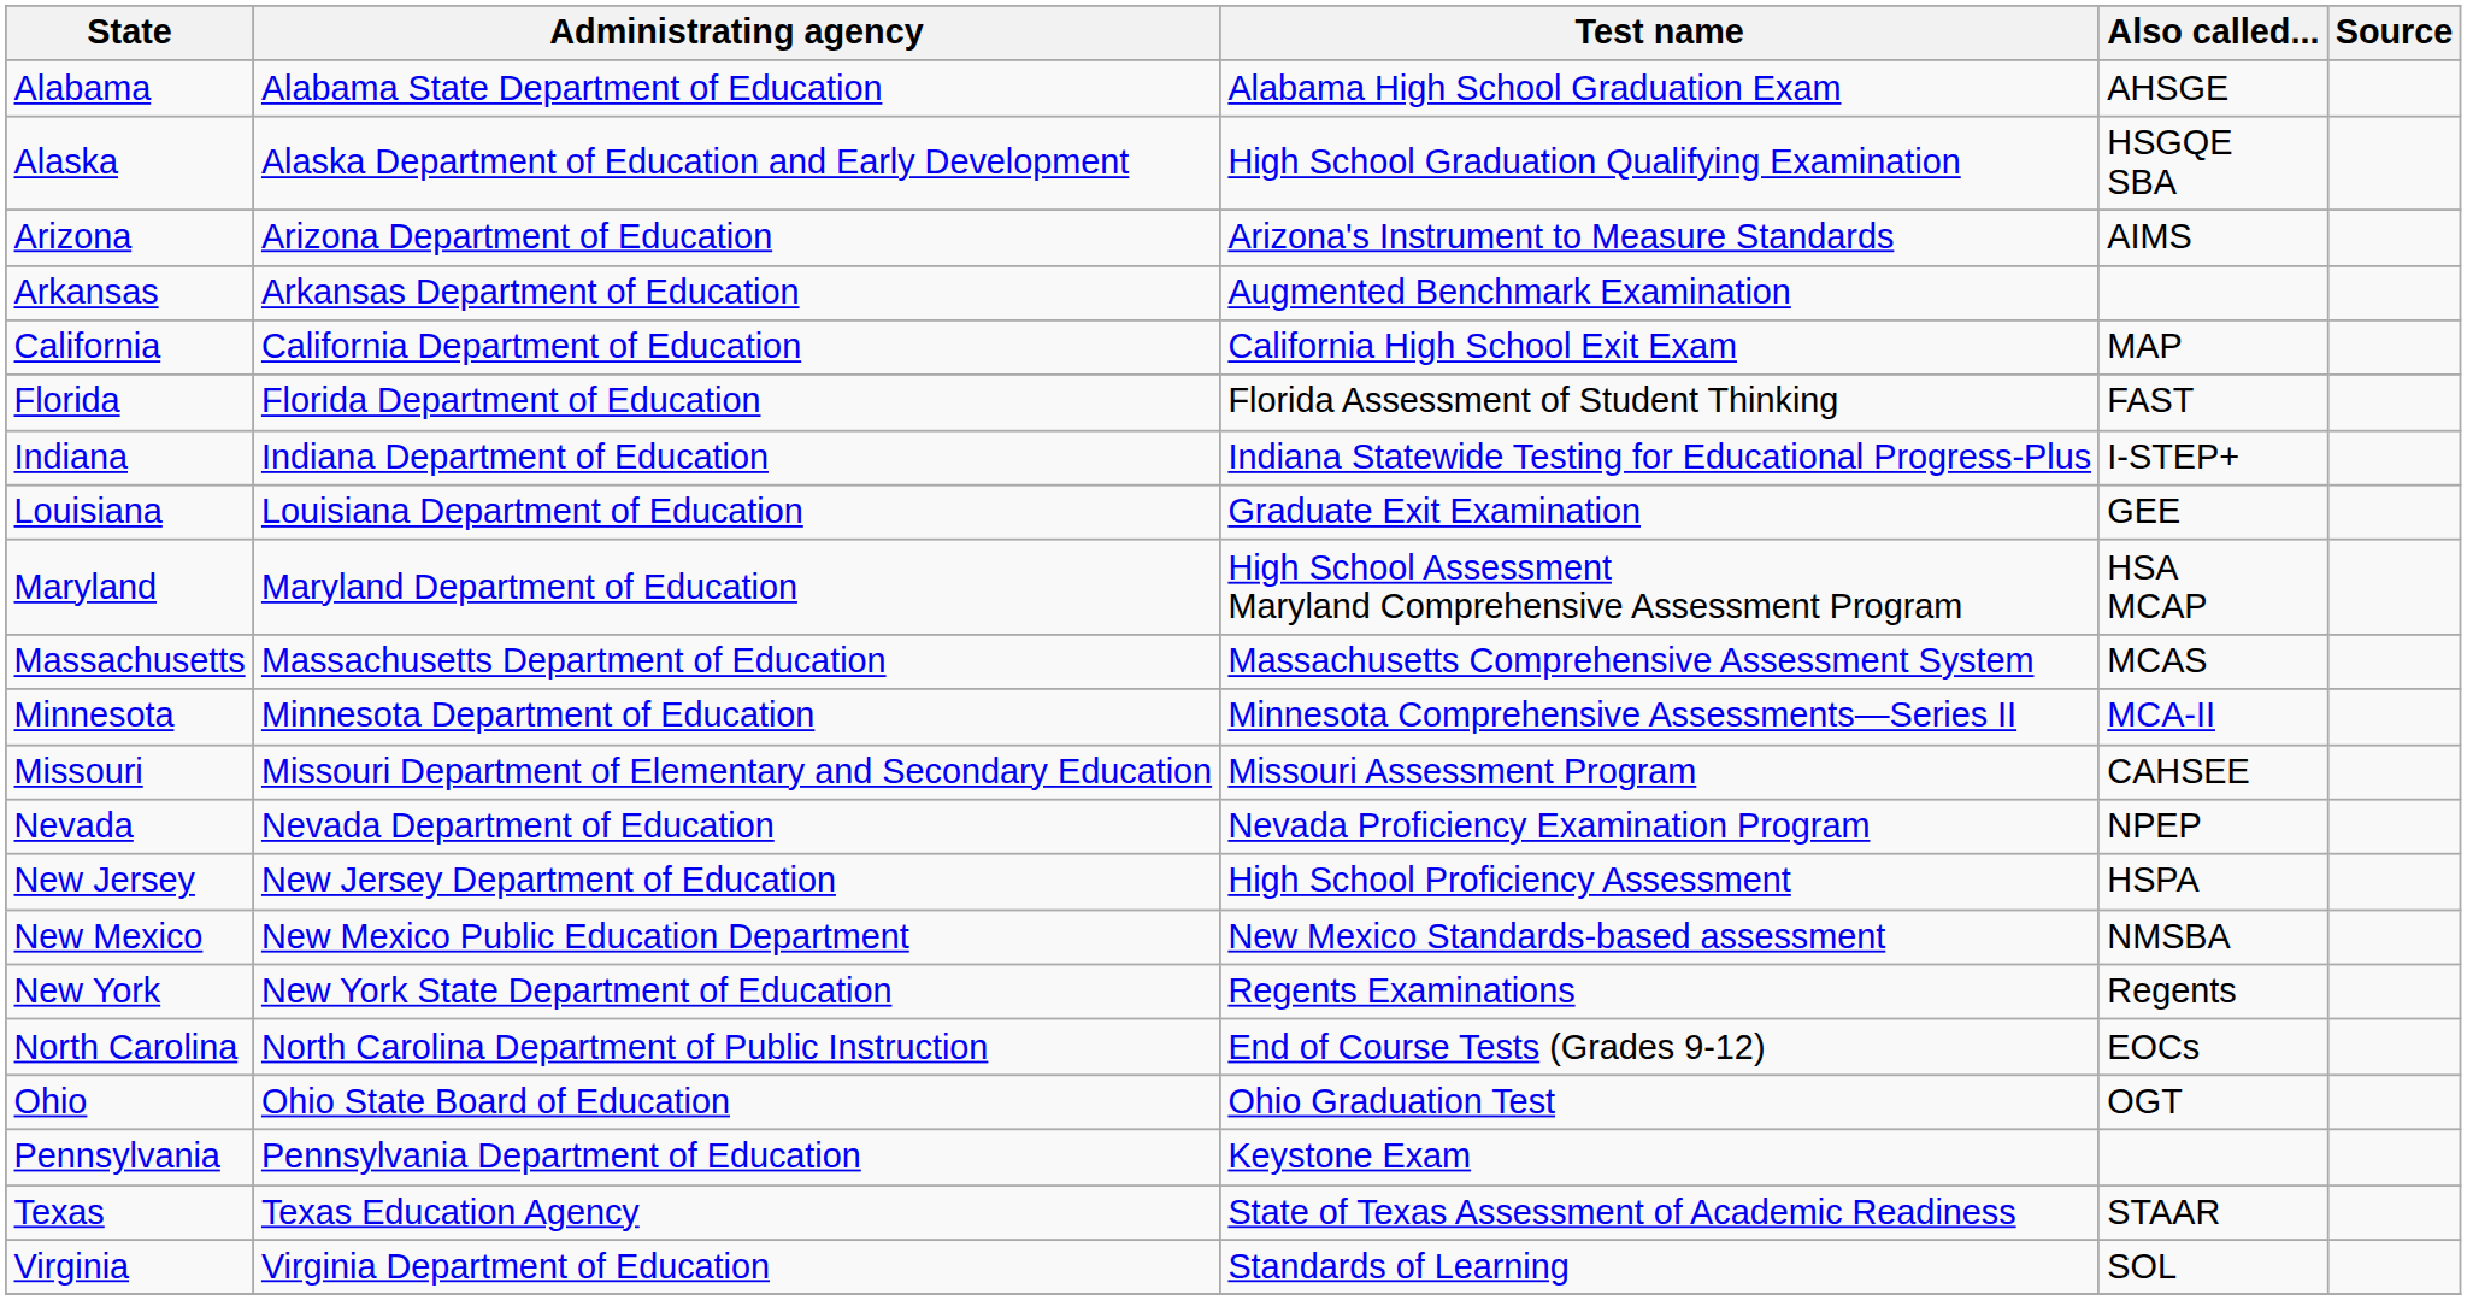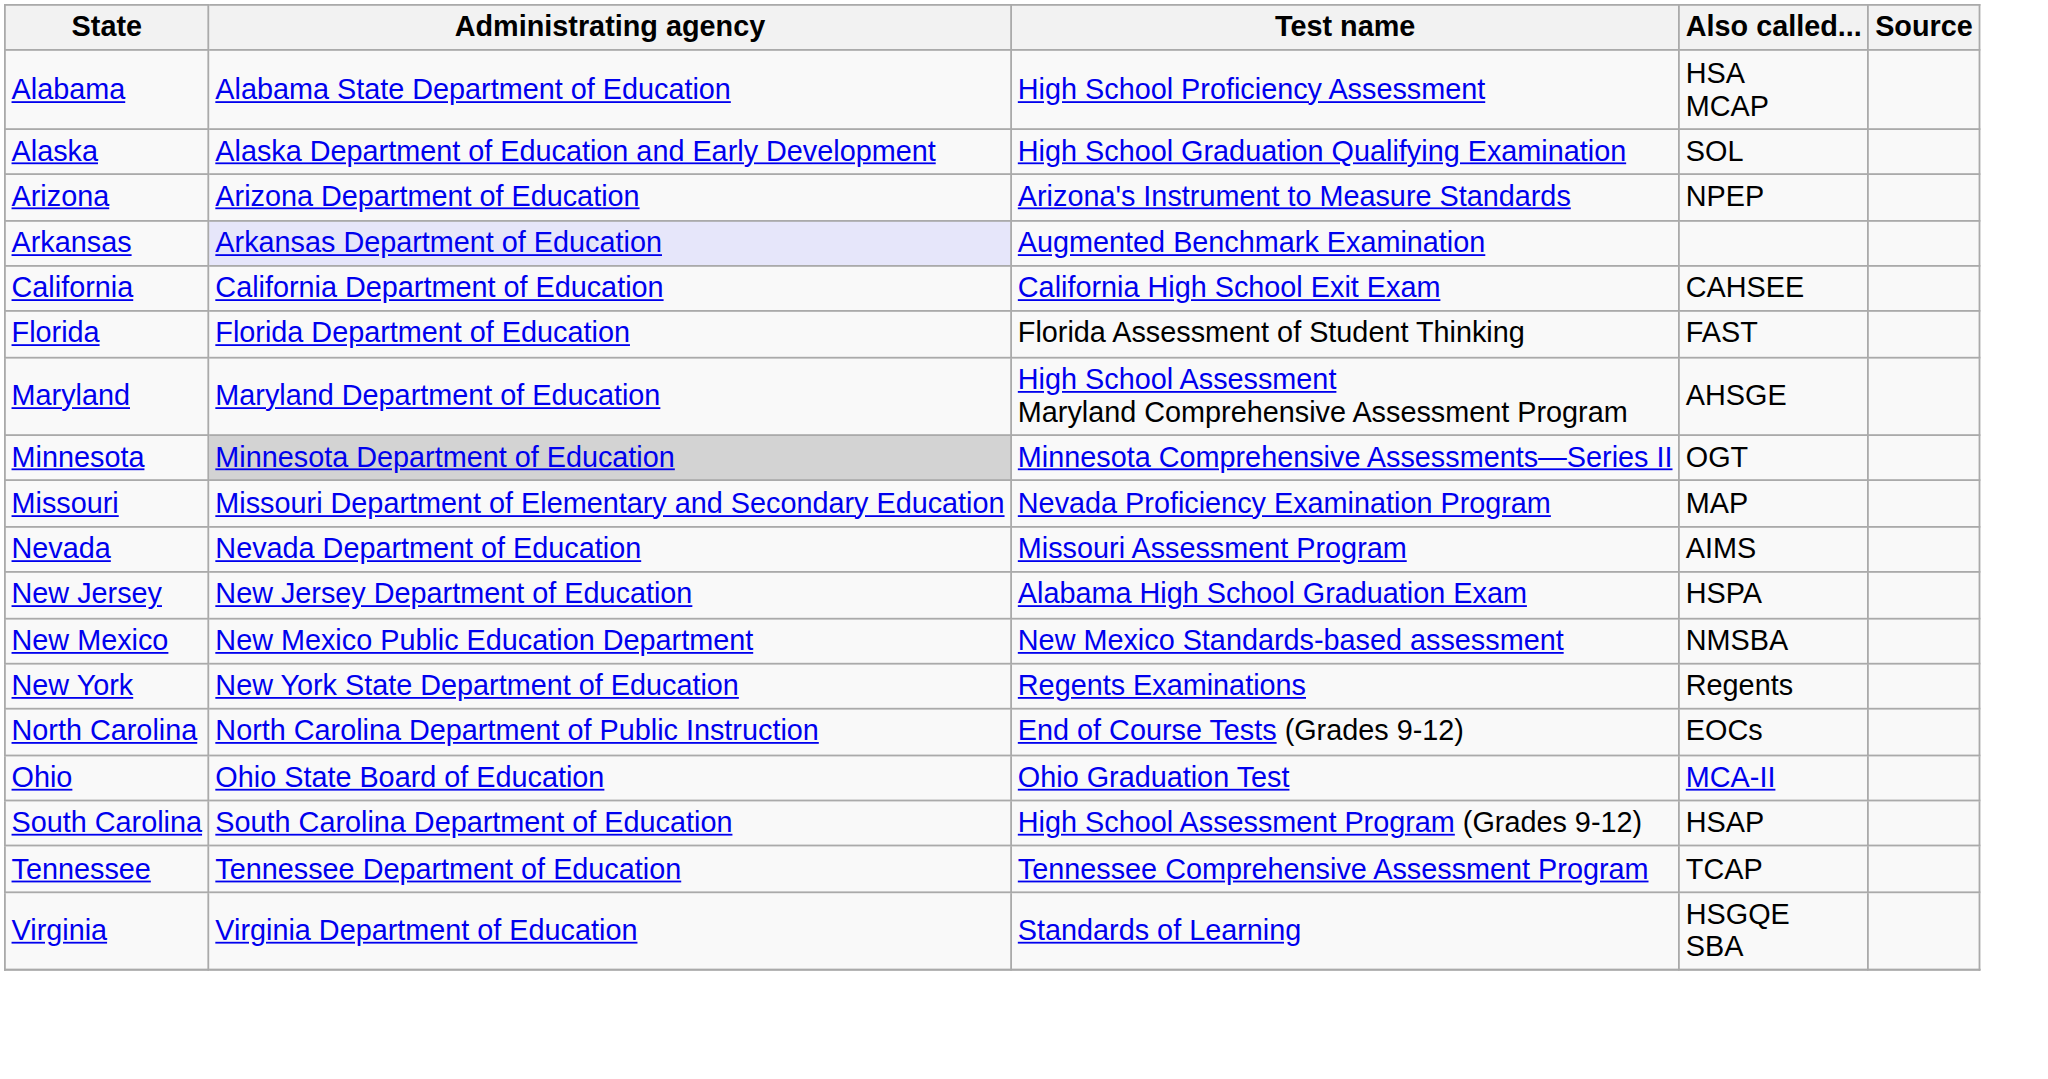Alabama | Test name: Alabama High School Graduation Exam -> High School Proficiency Assessment
Alabama | Also called...: AHSGE -> HSA MCAP
Alaska | Also called...: HSGQE SBA -> SOL
Arizona | Also called...: AIMS -> NPEP
Arkansas | Administrating agency: no background -> lavender background
California | Also called...: MAP -> CAHSEE
- row: Indiana | Indiana Department of Education | Indiana Statewide Testing for Educational Progress-Plus | I-STEP+
- row: Louisiana | Louisiana Department of Education | Graduate Exit Examination | GEE
Maryland | Also called...: HSA MCAP -> AHSGE
- row: Massachusetts | Massachusetts Department of Education | Massachusetts Comprehensive Assessment System | MCAS
Minnesota | Administrating agency: no background -> lightgrey background
Minnesota | Also called...: MCA-II -> OGT
Missouri | Test name: Missouri Assessment Program -> Nevada Proficiency Examination Program
Missouri | Also called...: CAHSEE -> MAP
Nevada | Test name: Nevada Proficiency Examination Program -> Missouri Assessment Program
Nevada | Also called...: NPEP -> AIMS
New Jersey | Test name: High School Proficiency Assessment -> Alabama High School Graduation Exam
Ohio | Also called...: OGT -> MCA-II
- row: Pennsylvania | Pennsylvania Department of Education | Keystone Exam
+ row: South Carolina | South Carolina Department of Education | High School Assessment Program (Grades 9-12) | HSAP
+ row: Tennessee | Tennessee Department of Education | Tennessee Comprehensive Assessment Program | TCAP
- row: Texas | Texas Education Agency | State of Texas Assessment of Academic Readiness | STAAR
Virginia | Also called...: SOL -> HSGQE SBA
